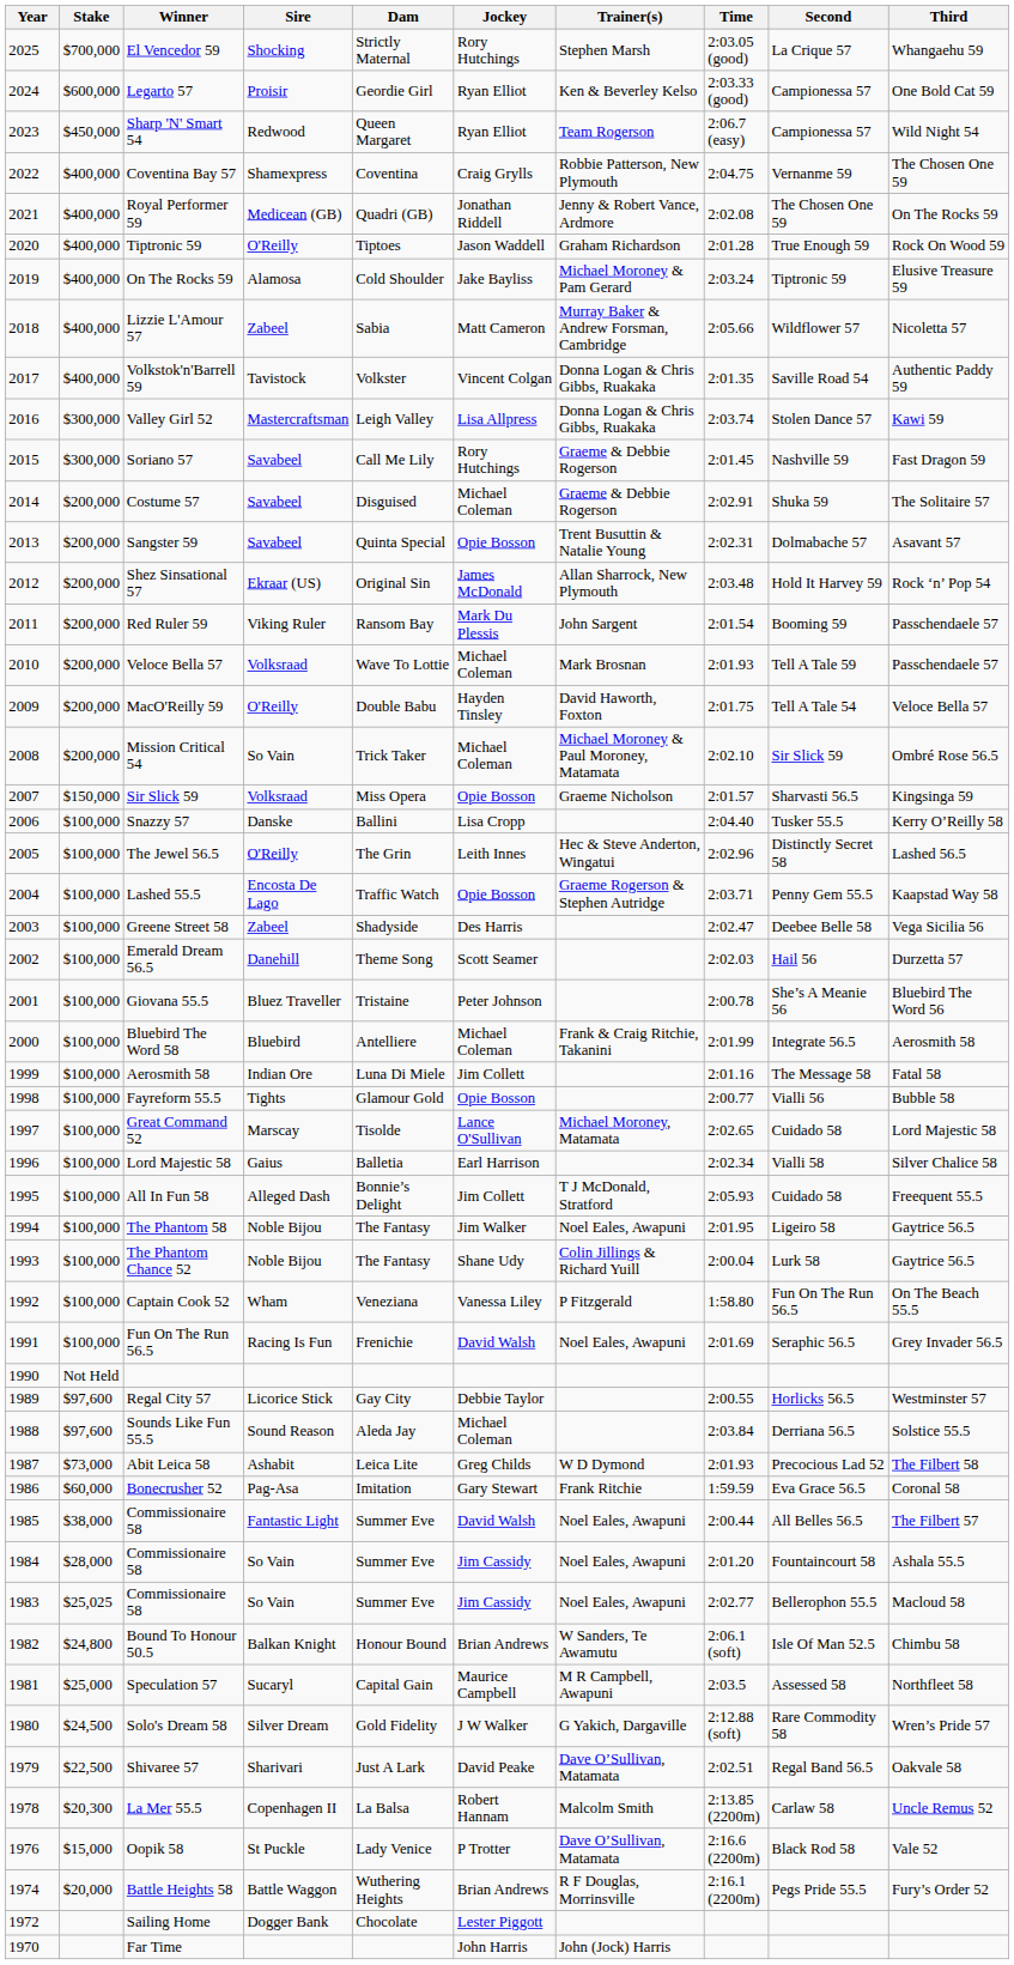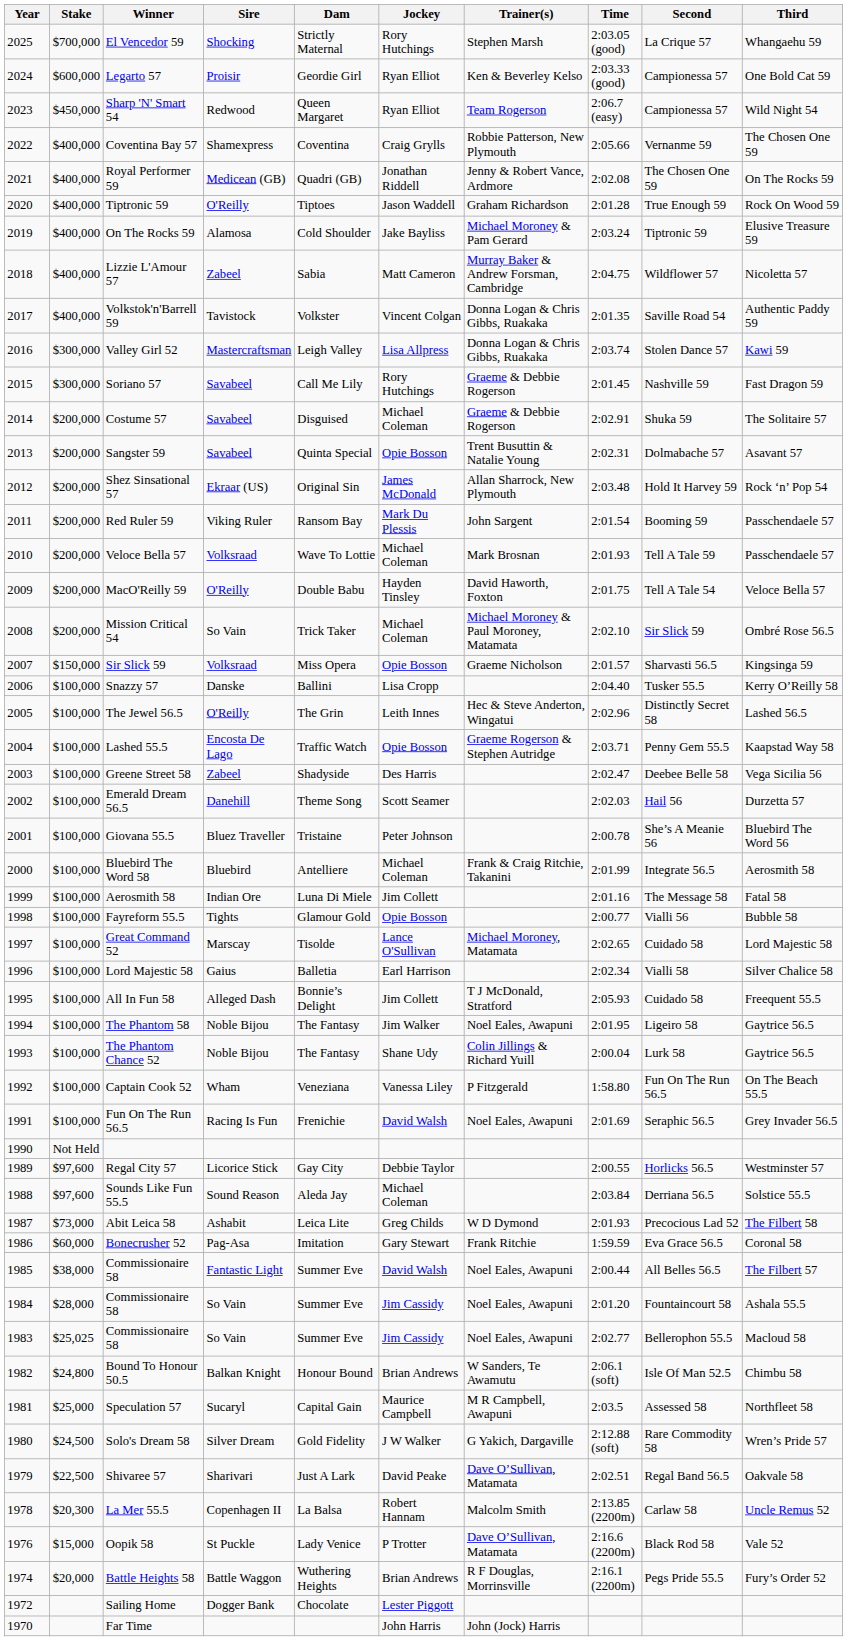Coventina Bay 57 | Time: 2:04.75 -> 2:05.66
Lizzie L'Amour 57 | Time: 2:05.66 -> 2:04.75
